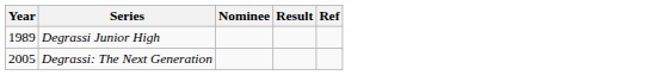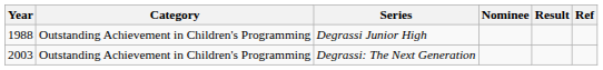+ column: Category | Outstanding Achievement in Children's Programming | Outstanding Achievement in Children's Programming
Degrassi Junior High | Year: 1989 -> 1988
Degrassi: The Next Generation | Year: 2005 -> 2003
